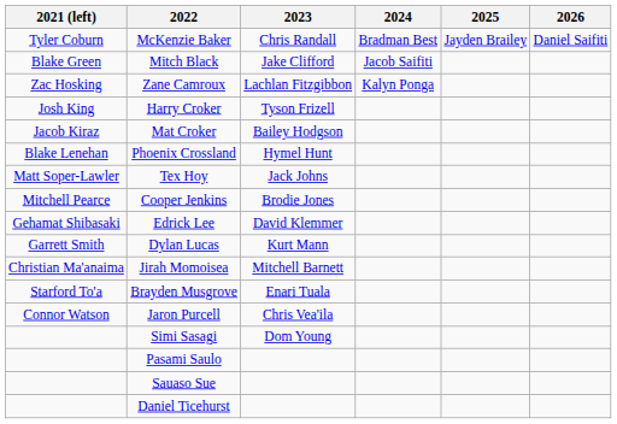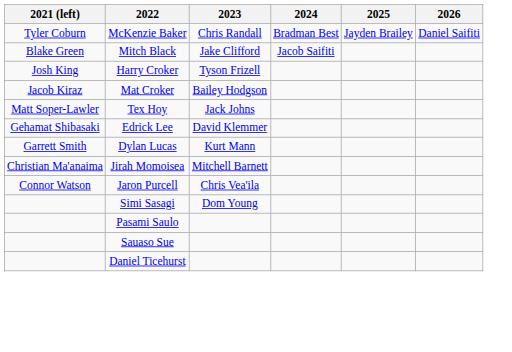- row: Zac Hosking | Zane Camroux | Lachlan Fitzgibbon | Kalyn Ponga
- row: Blake Lenehan | Phoenix Crossland | Hymel Hunt
- row: Mitchell Pearce | Cooper Jenkins | Brodie Jones
- row: Starford To'a | Brayden Musgrove | Enari Tuala
